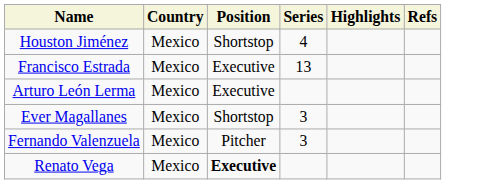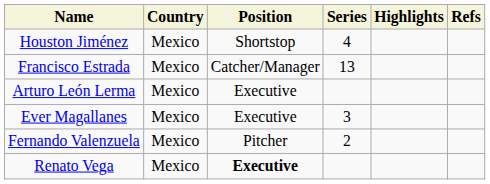Francisco Estrada | Position: Executive -> Catcher/Manager
Ever Magallanes | Position: Shortstop -> Executive
Fernando Valenzuela | Series: 3 -> 2
